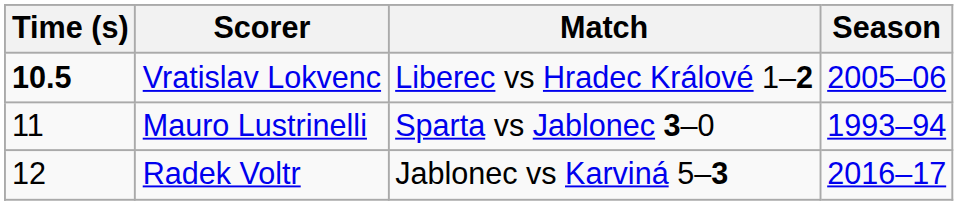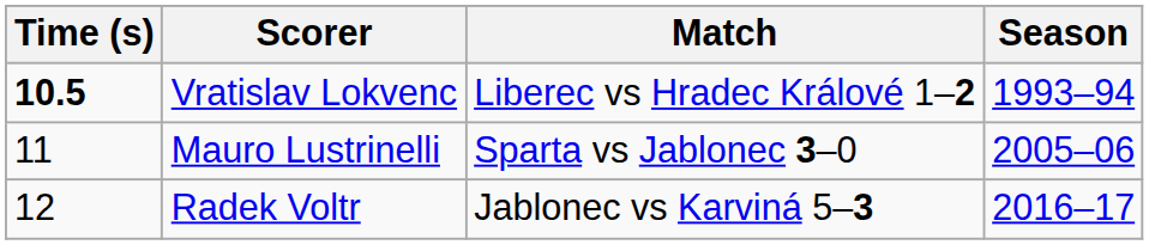Vratislav Lokvenc | Season: 2005–06 -> 1993–94
Mauro Lustrinelli | Season: 1993–94 -> 2005–06
